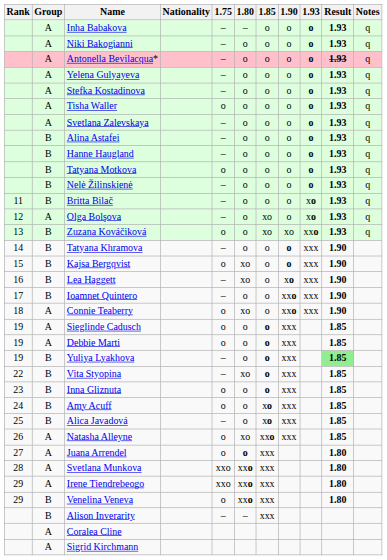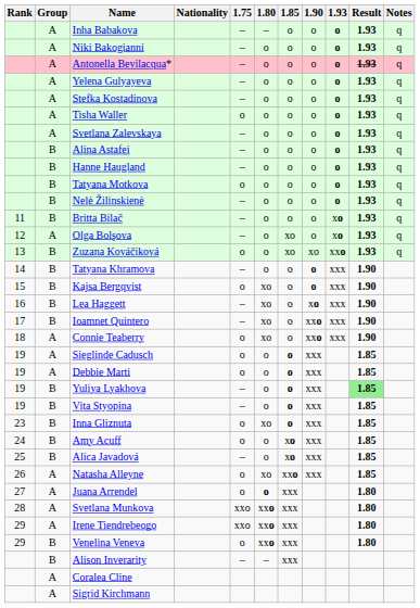Ioamnet Quintero | 1.80: o -> xo
Vita Styopina | Rank: 22 -> 19
Vita Styopina | 1.80: xo -> o
Inna Gliznuta | 1.80: o -> xo
